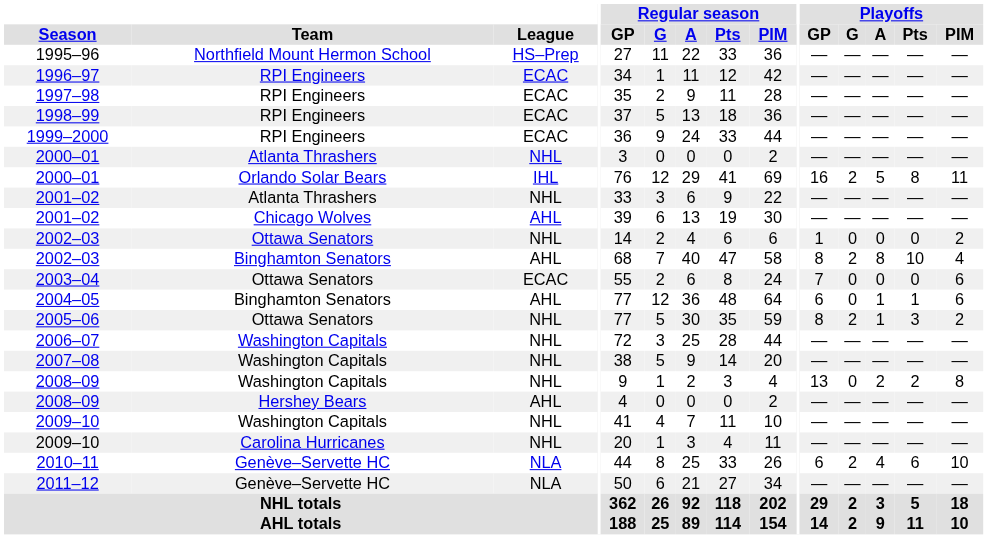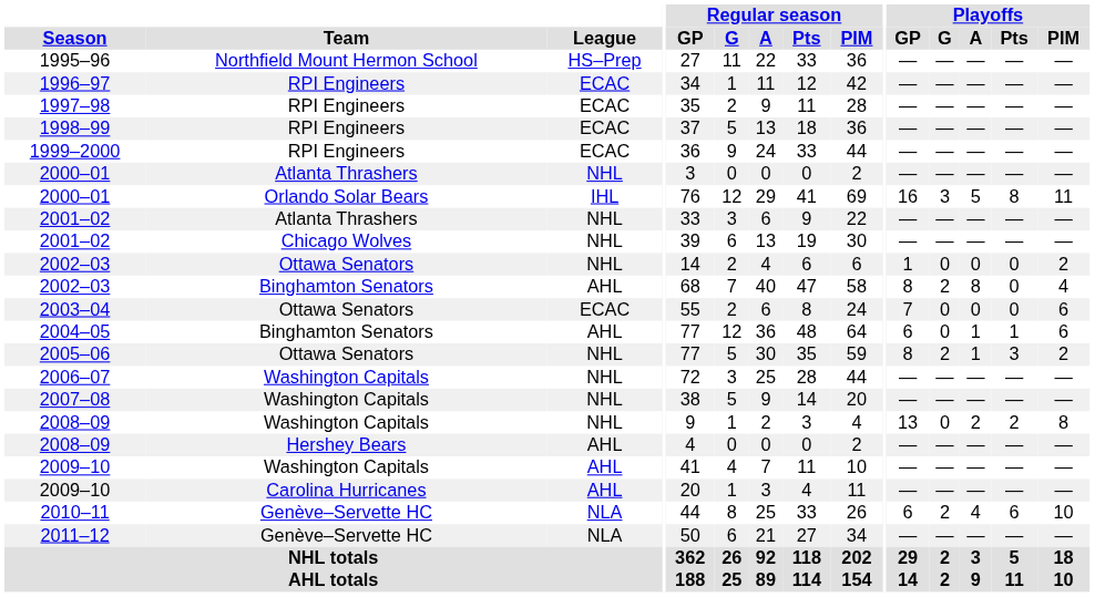2000–01 / Orlando Solar Bears | Playoffs / G: 2 -> 3
2001–02 / Chicago Wolves | League: AHL -> NHL
2002–03 / Binghamton Senators | Playoffs / Pts: 10 -> 0
2009–10 / Washington Capitals | League: NHL -> AHL
2009–10 / Carolina Hurricanes | League: NHL -> AHL
